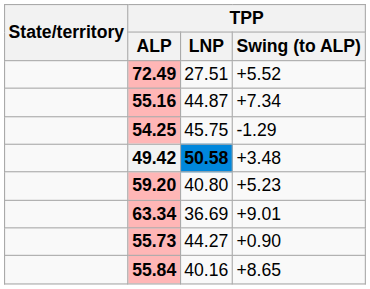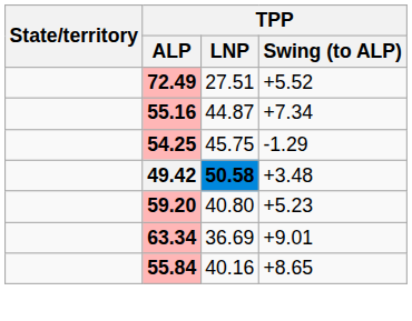- row: 55.73 | 44.27 | +0.90
